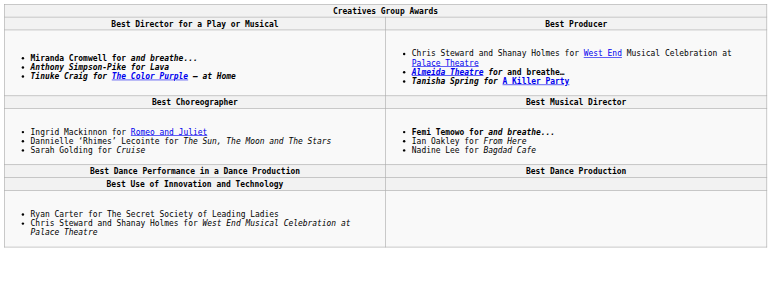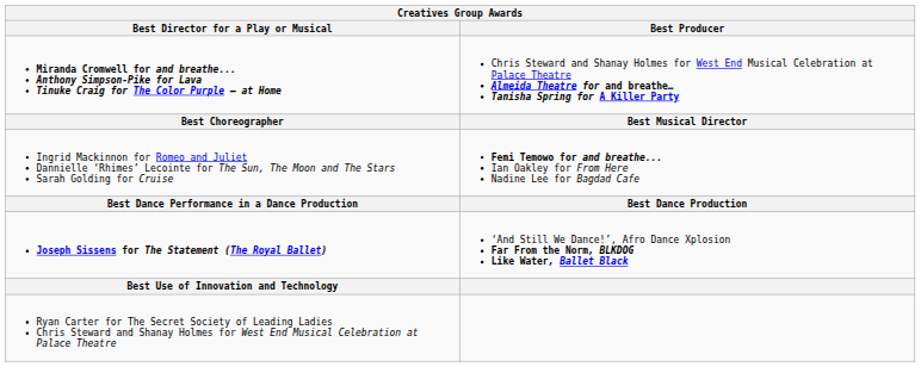+ row: Joseph Sissens for The Statement (The Royal Ballet) | ‘And Still We Dance!’, Afro Dance Xplosion Far From the Norm, BLKDOG Like Water, Ballet Black
